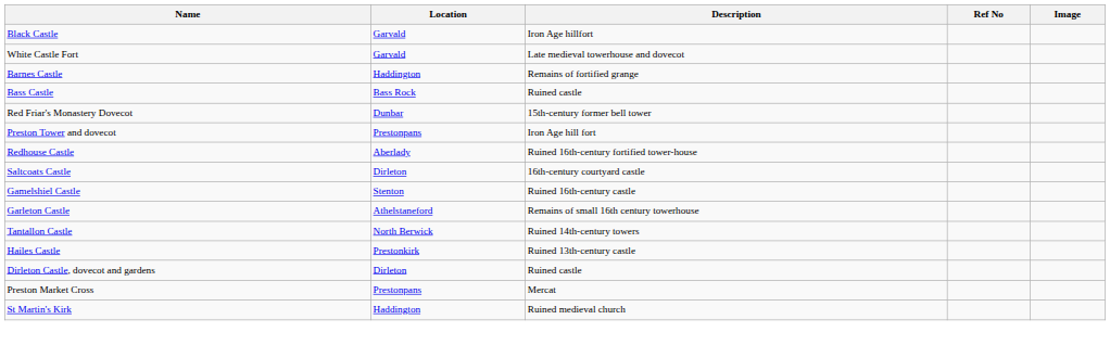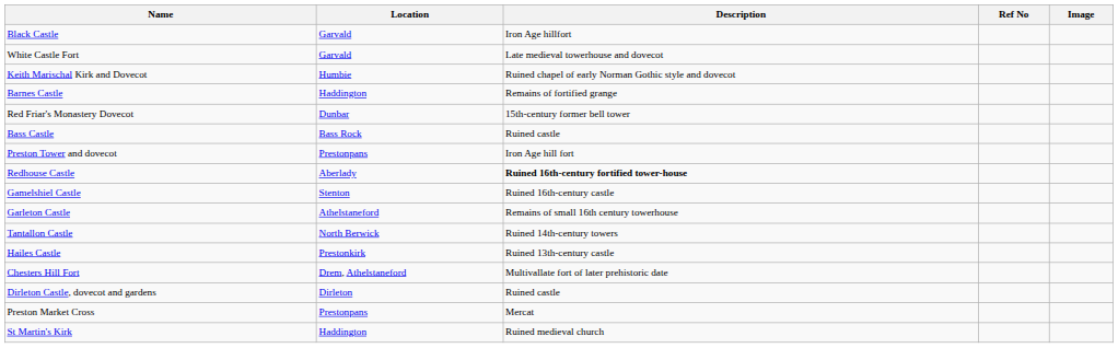+ row: Keith Marischal Kirk and Dovecot | Humbie | Ruined chapel of early Norman Gothic style and dovecot
rows swapped: Bass Castle <-> Red Friar's Monastery Dovecot
Redhouse Castle | Description: normal -> bold
- row: Saltcoats Castle | Dirleton | 16th-century courtyard castle
+ row: Chesters Hill Fort | Drem, Athelstaneford | Multivallate fort of later prehistoric date
